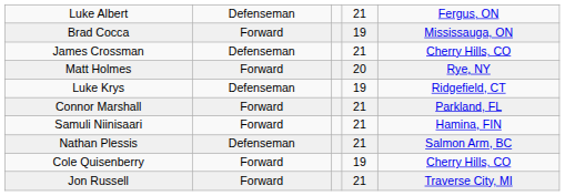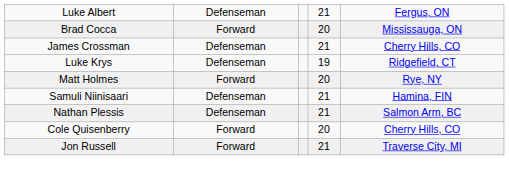Brad Cocca | column 4: 19 -> 20
rows swapped: Matt Holmes <-> Luke Krys
- row: Connor Marshall | Forward | 21 | Parkland, FL
Samuli Niinisaari | column 2: Forward -> Defenseman
Cole Quisenberry | column 4: 19 -> 20
